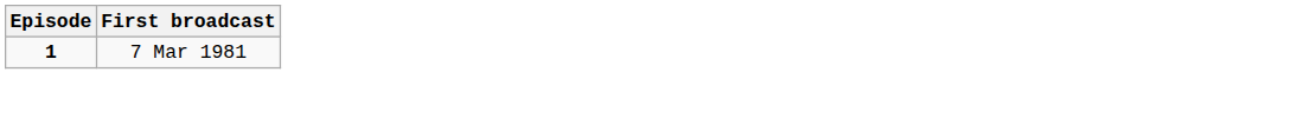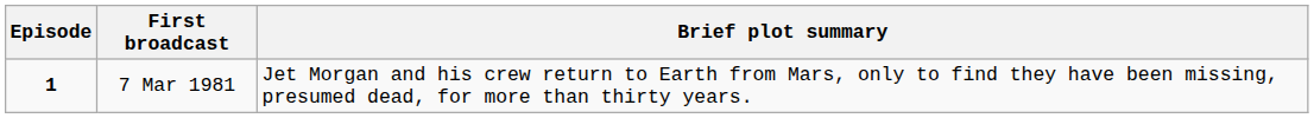+ column: Brief plot summary | Jet Morgan and his crew return to Earth from Mars, only to find they have been missing, presumed dead, for more than thirty years.
